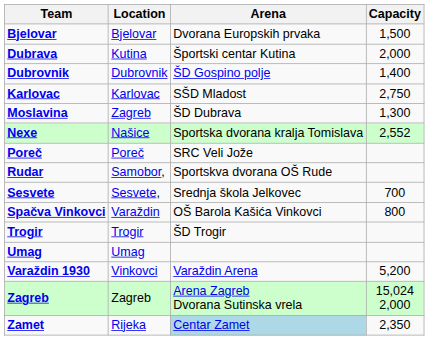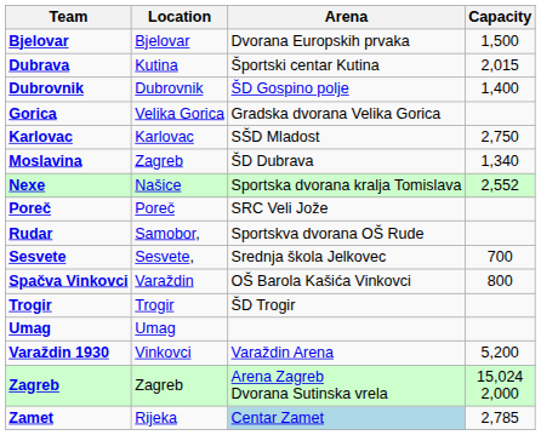Dubrava | Capacity: 2,000 -> 2,015
+ row: Gorica | Velika Gorica | Gradska dvorana Velika Gorica
Moslavina | Capacity: 1,300 -> 1,340
Zamet | Capacity: 2,350 -> 2,785
